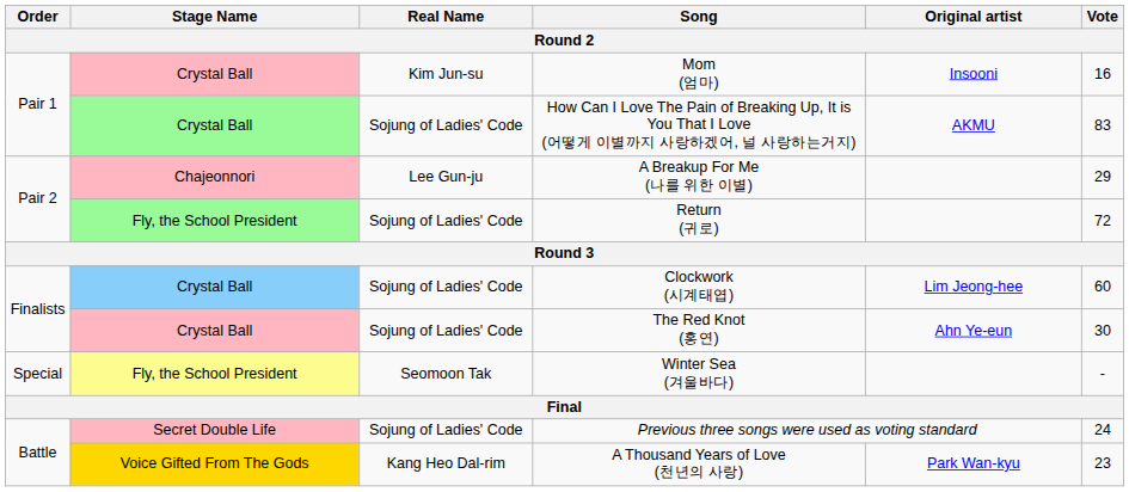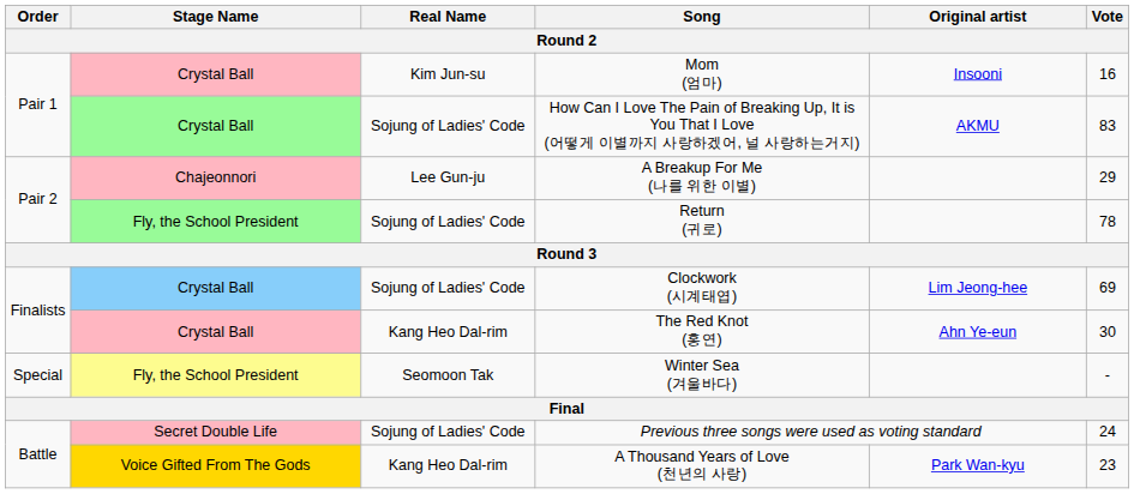Return (귀로) | Vote: 72 -> 78
Clockwork (시계태엽) | Vote: 60 -> 69
The Red Knot (홍연) | Real Name: Sojung of Ladies' Code -> Kang Heo Dal-rim
